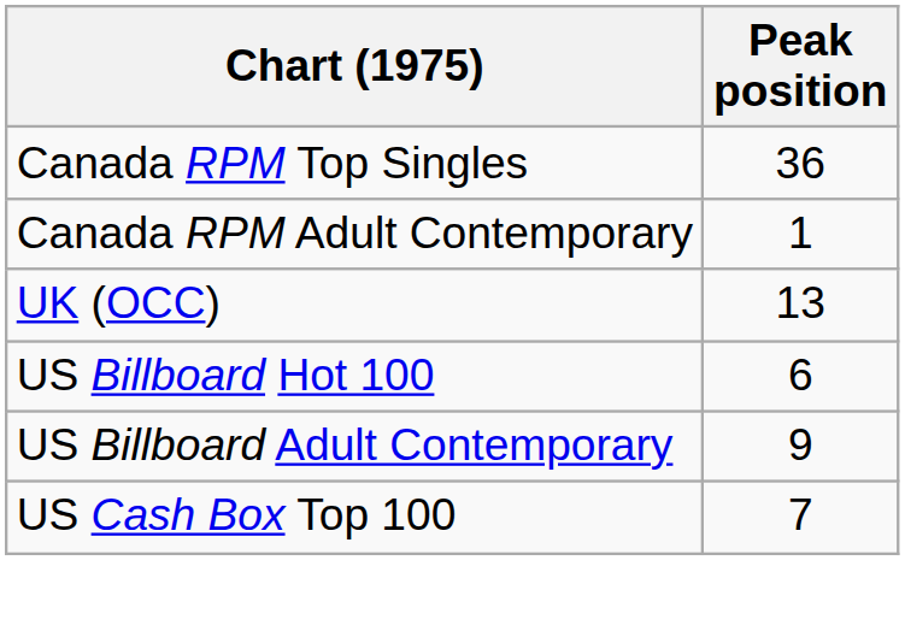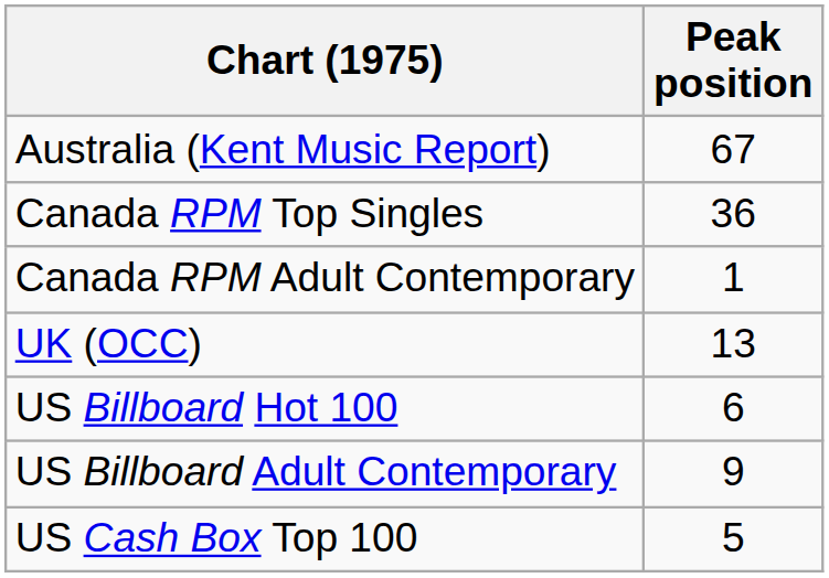+ row: Australia (Kent Music Report) | 67
US Cash Box Top 100 | Peak position: 7 -> 5
